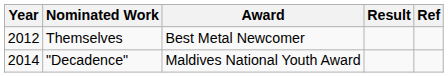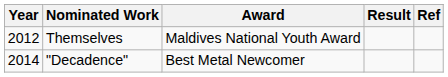Themselves | Award: Best Metal Newcomer -> Maldives National Youth Award
"Decadence" | Award: Maldives National Youth Award -> Best Metal Newcomer
